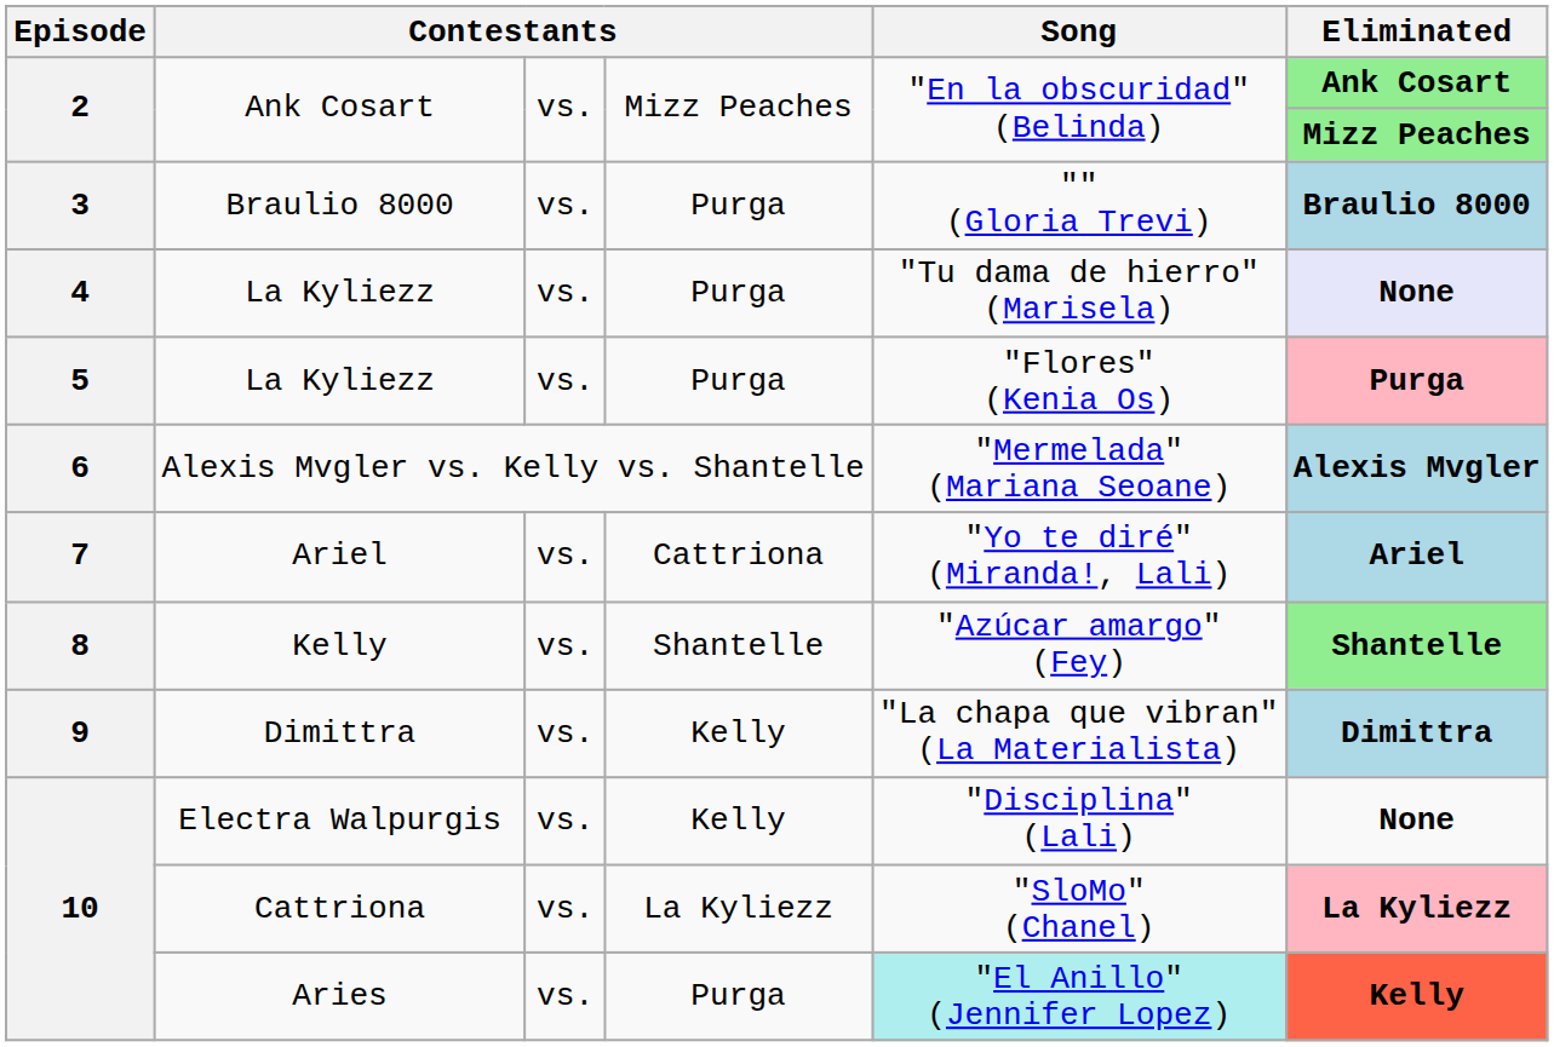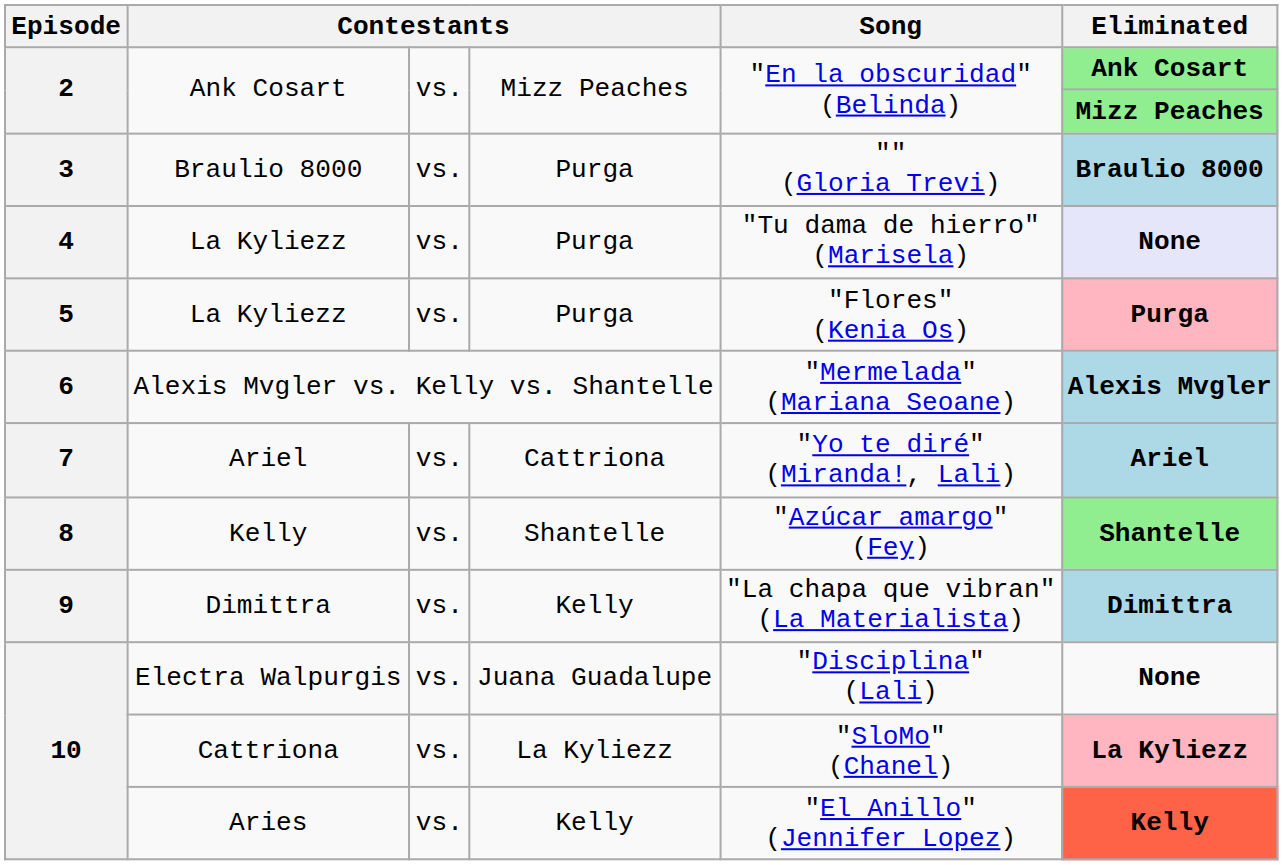Electra Walpurgis | column 4: Kelly -> Juana Guadalupe
Aries | column 4: Purga -> Kelly
Aries | Song: paleturquoise background -> no background
